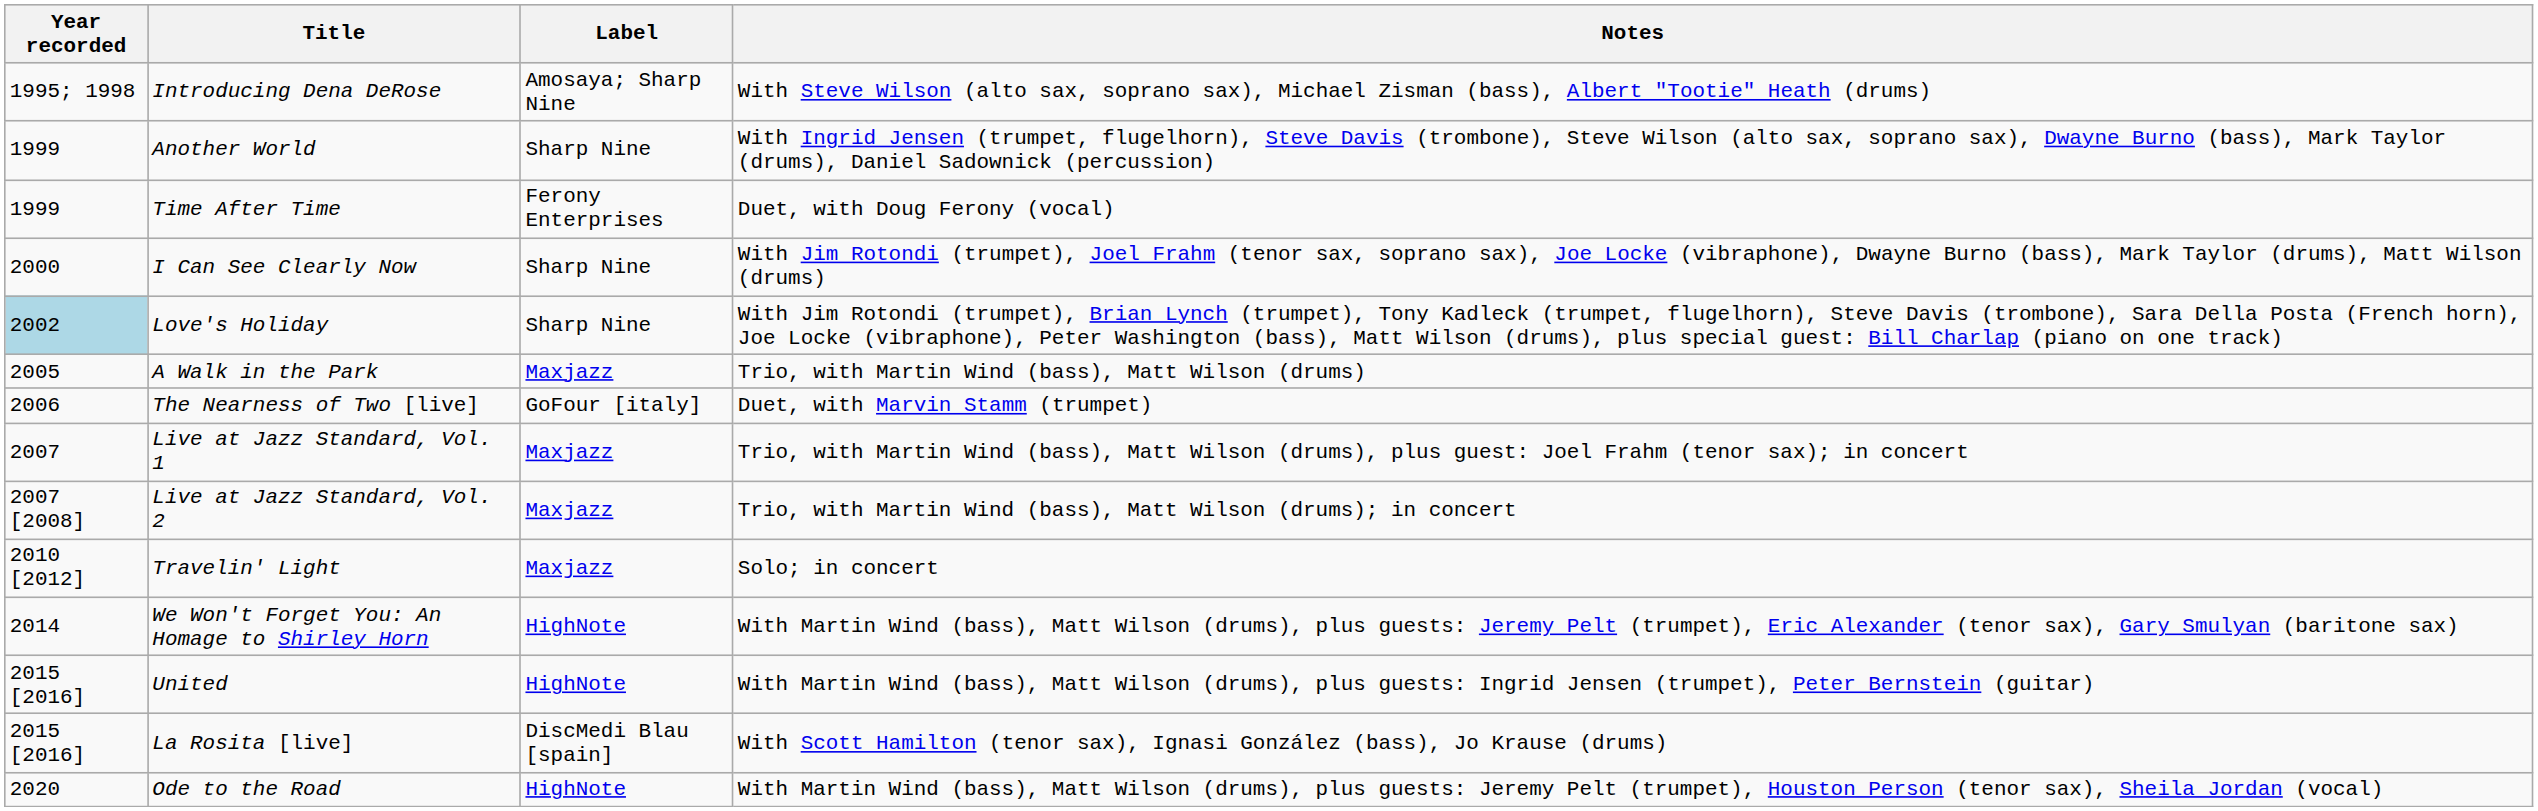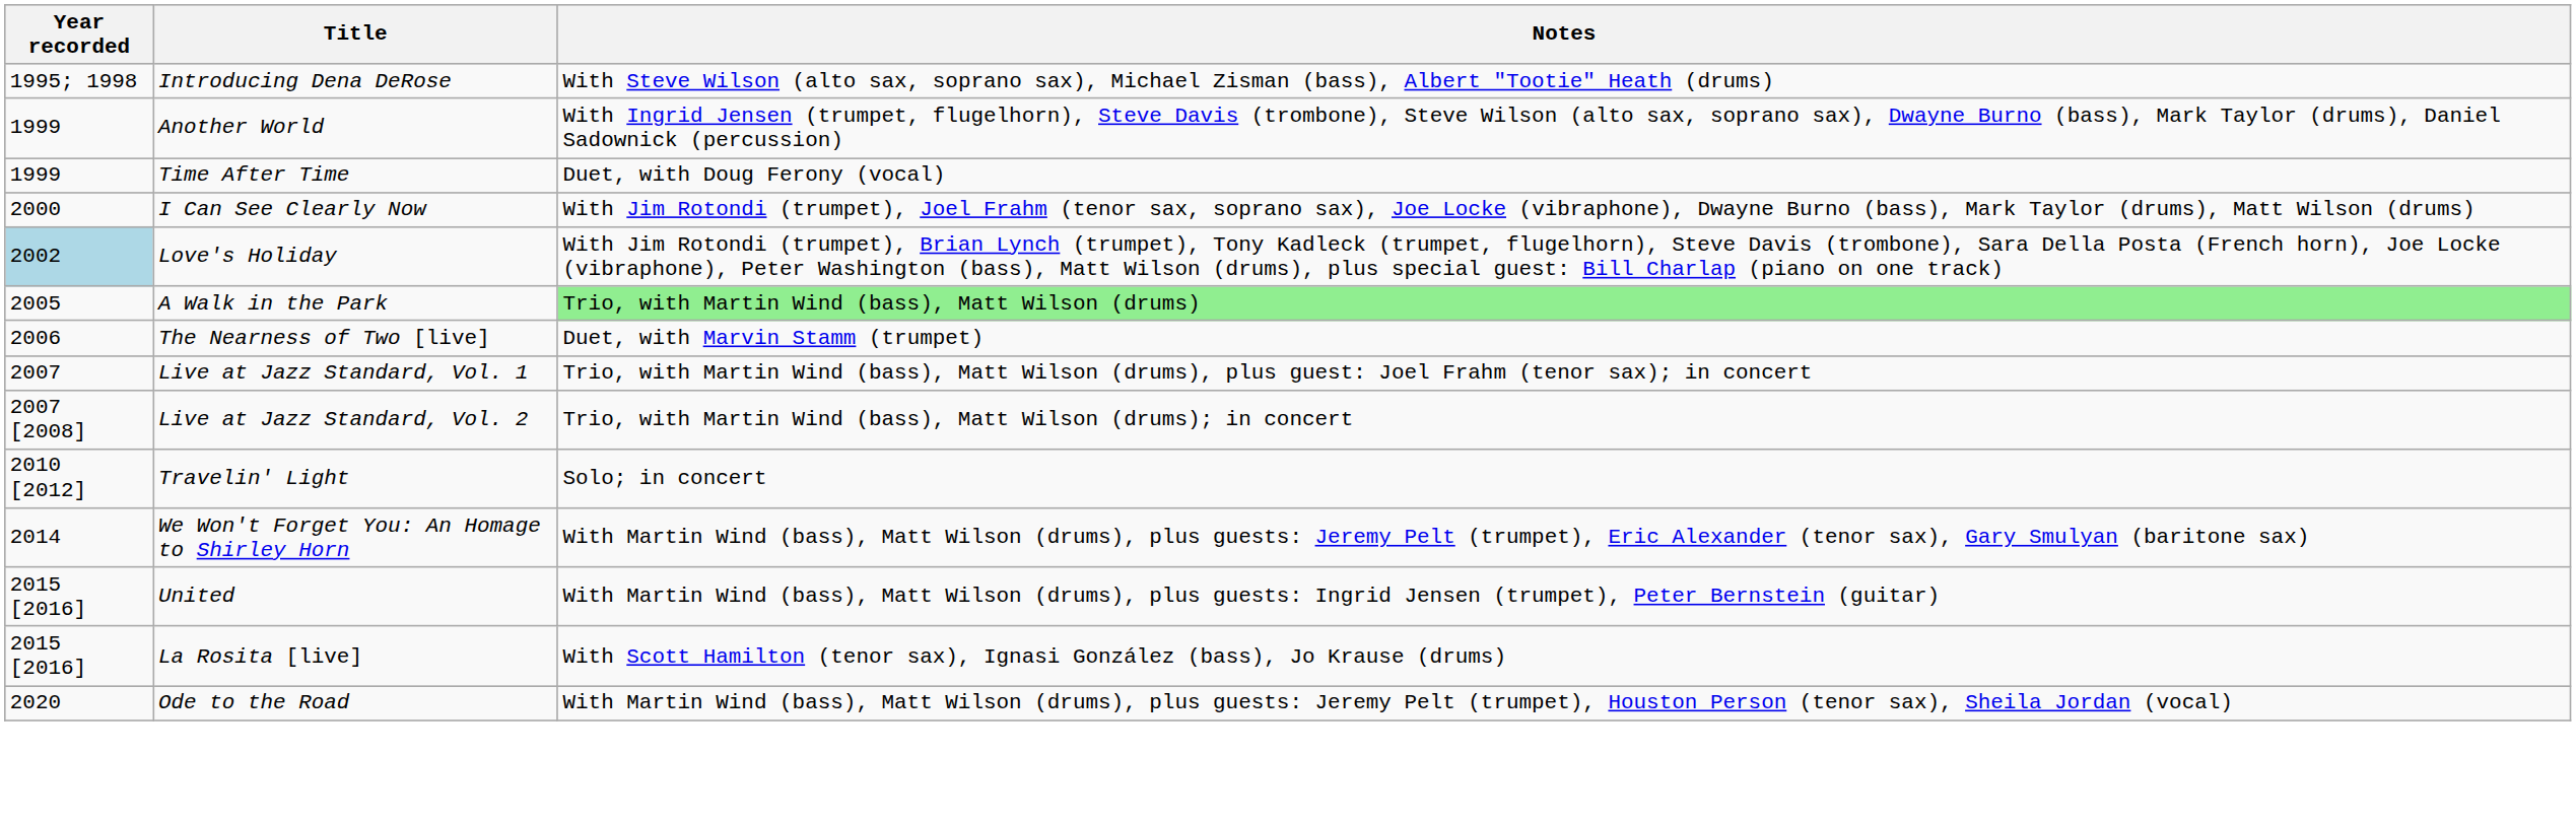- column: Label | Amosaya; Sharp Nine | Sharp Nine | Ferony Enterprises | Sharp Nine | Sharp Nine | Maxjazz | GoFour [italy] | Maxjazz | Maxjazz | Maxjazz | HighNote | HighNote | DiscMedi Blau [spain] | HighNote
A Walk in the Park | Notes: no background -> lightgreen background
